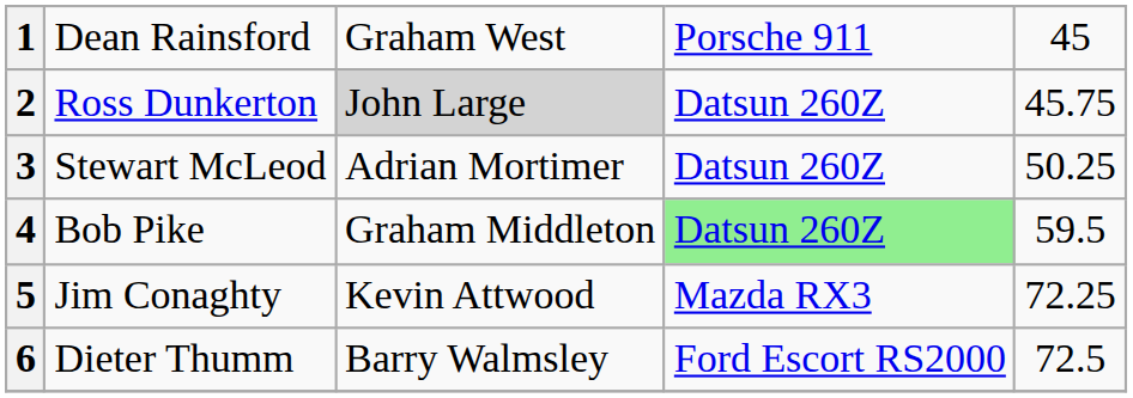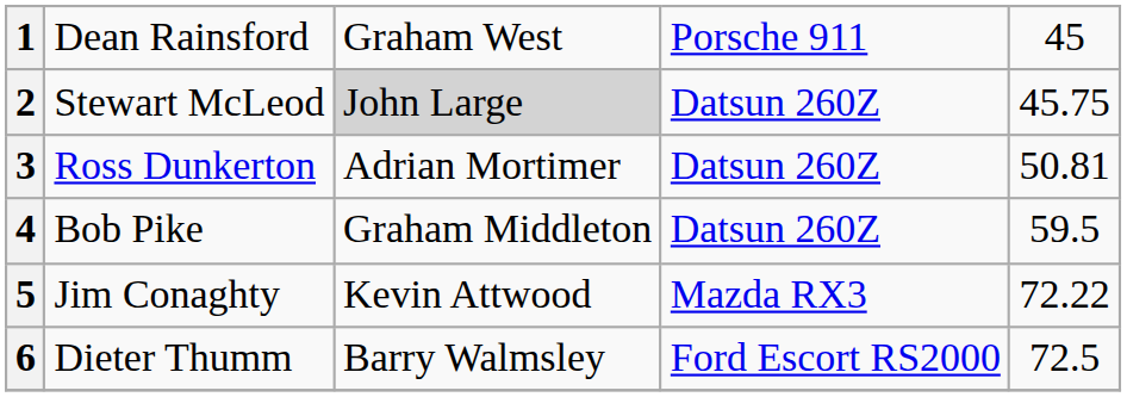2 | column 2: Ross Dunkerton -> Stewart McLeod
3 | column 2: Stewart McLeod -> Ross Dunkerton
3 | column 5: 50.25 -> 50.81
4 | column 4: lightgreen background -> no background
5 | column 5: 72.25 -> 72.22
